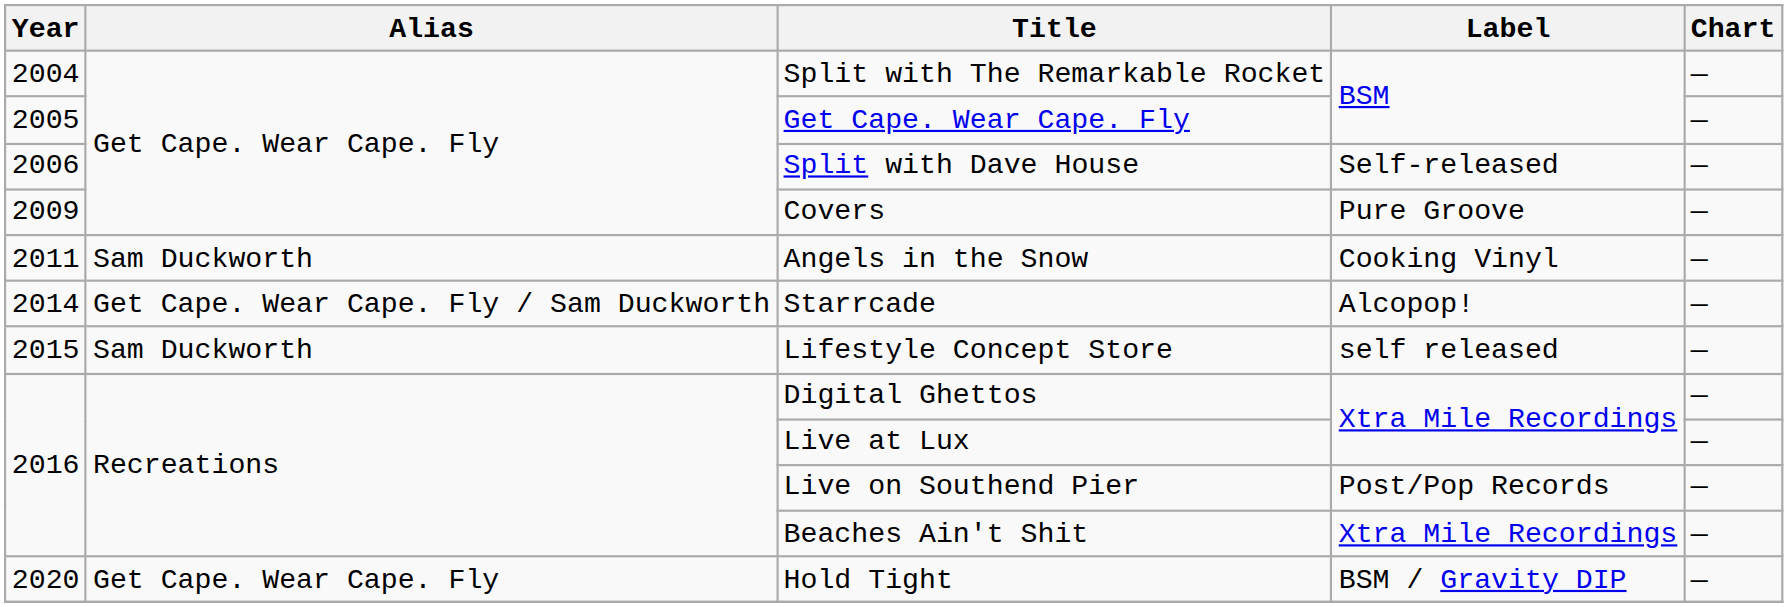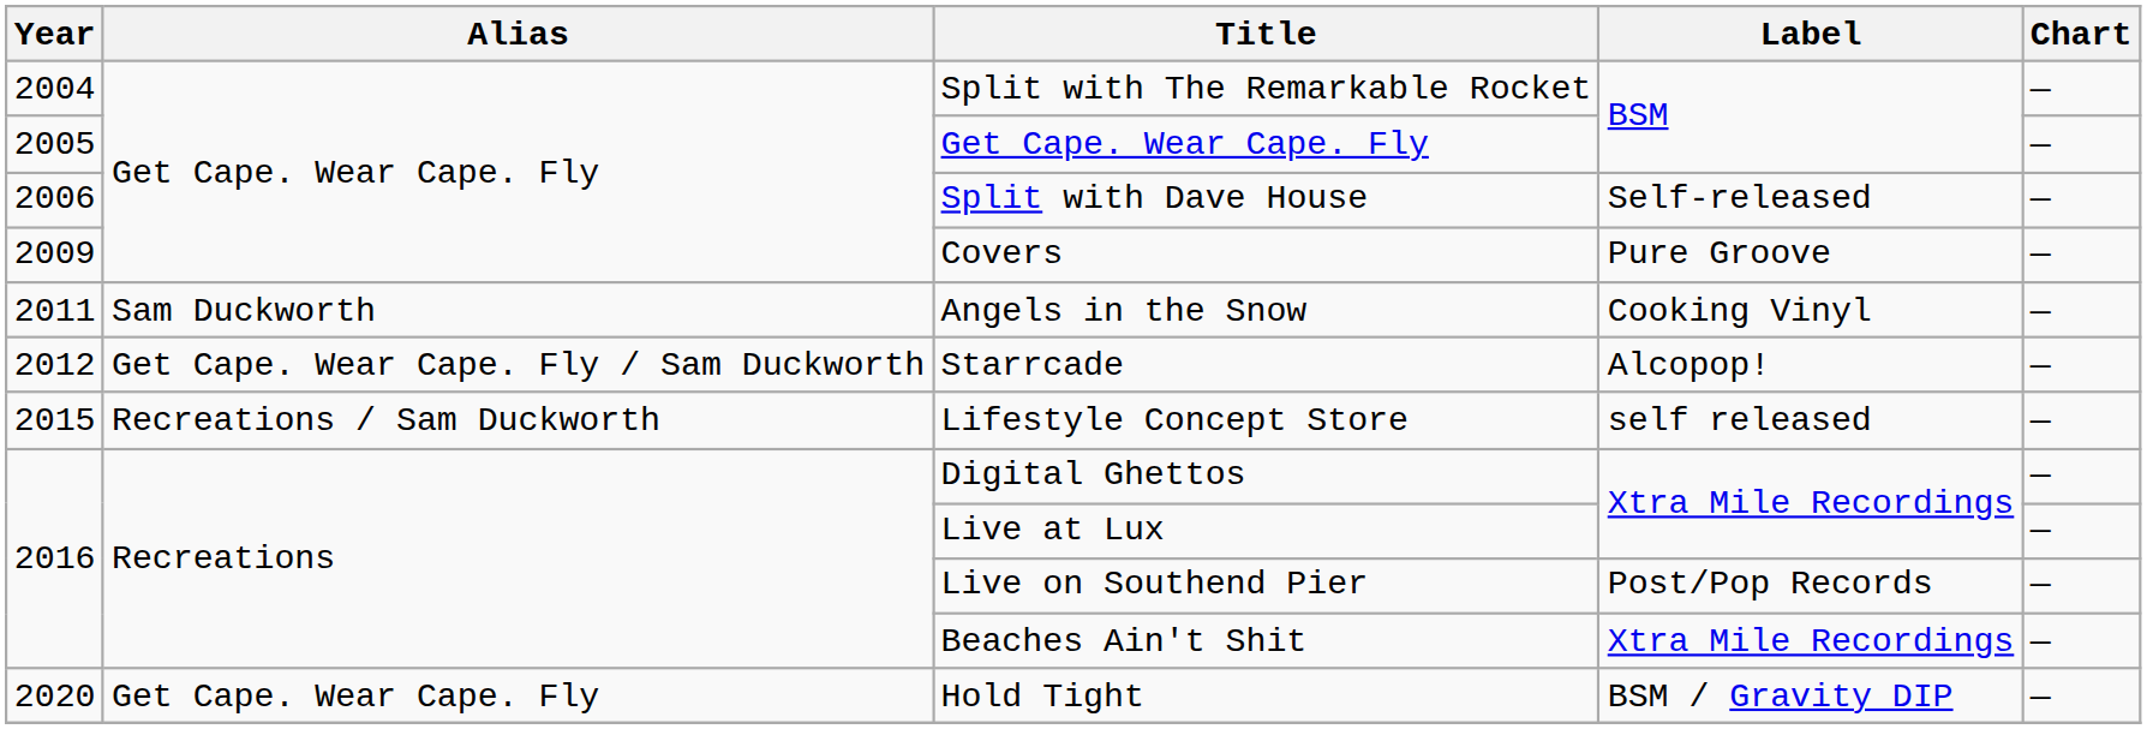Starrcade | Year: 2014 -> 2012
Lifestyle Concept Store | Alias: Sam Duckworth -> Recreations / Sam Duckworth
